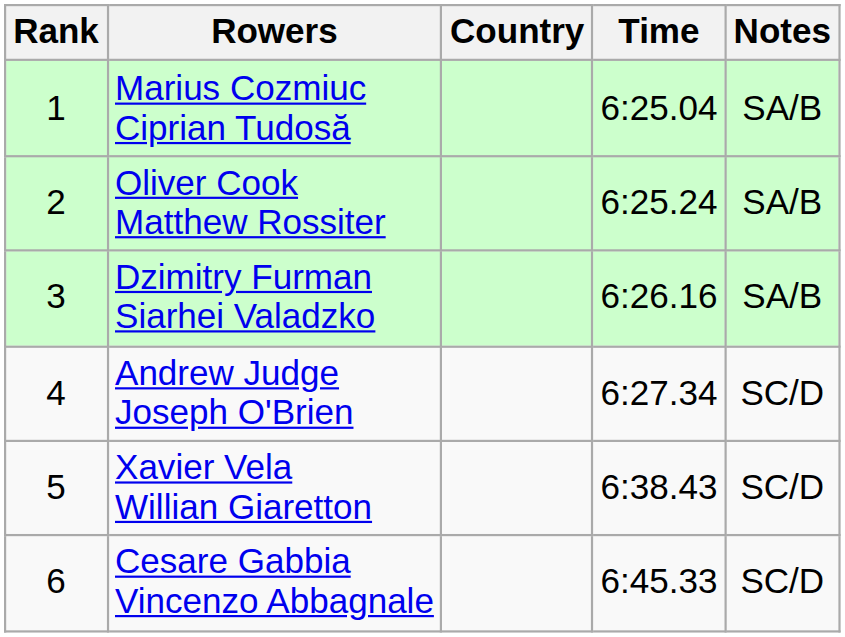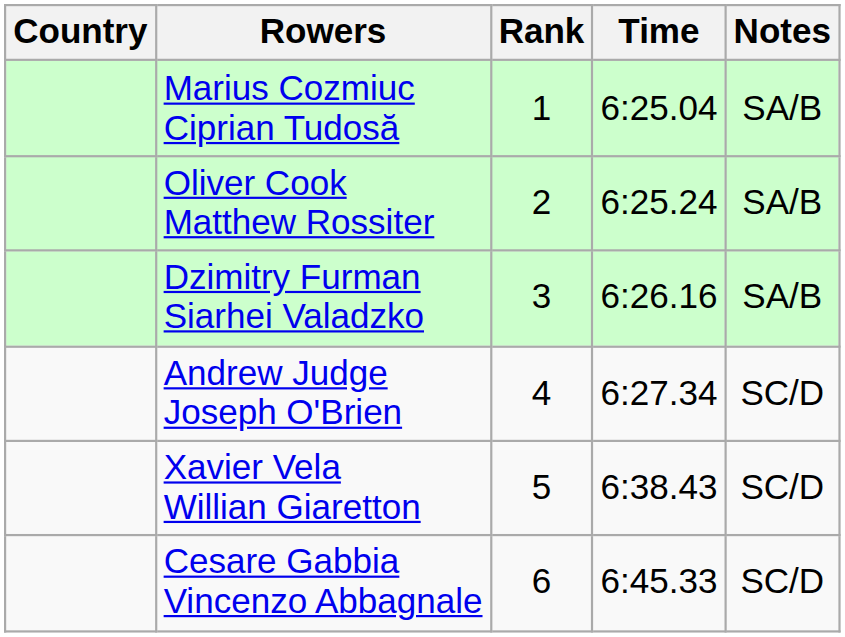columns swapped: Rank <-> Country
